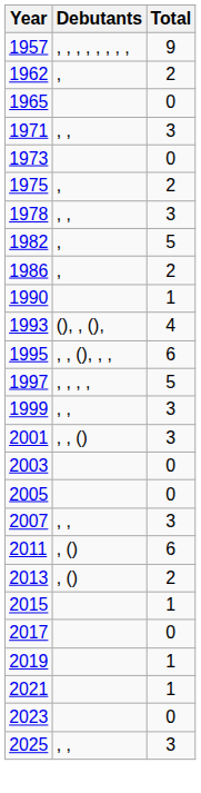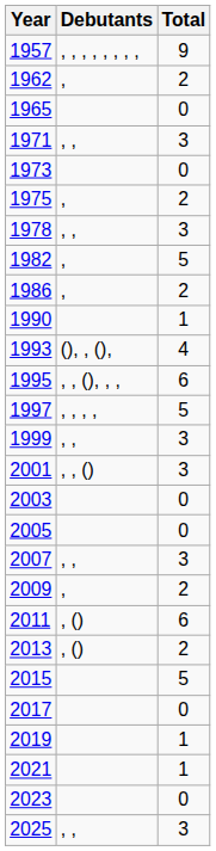+ row: 2009 | , | 2
2015 | Total: 1 -> 5
